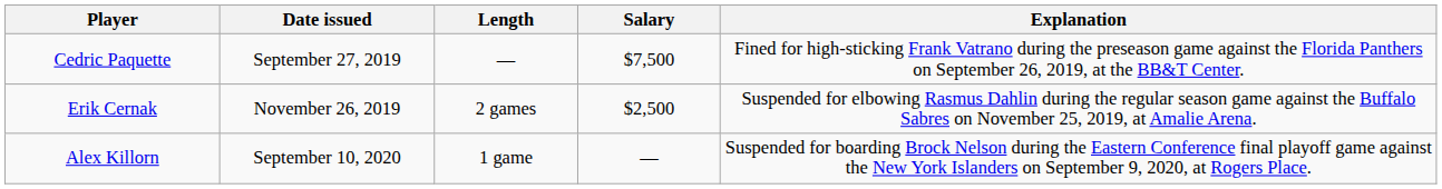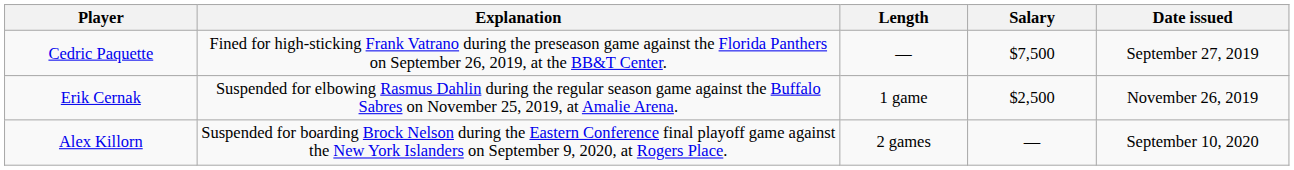columns swapped: Explanation <-> Date issued
Erik Cernak | Length: 2 games -> 1 game
Alex Killorn | Length: 1 game -> 2 games
